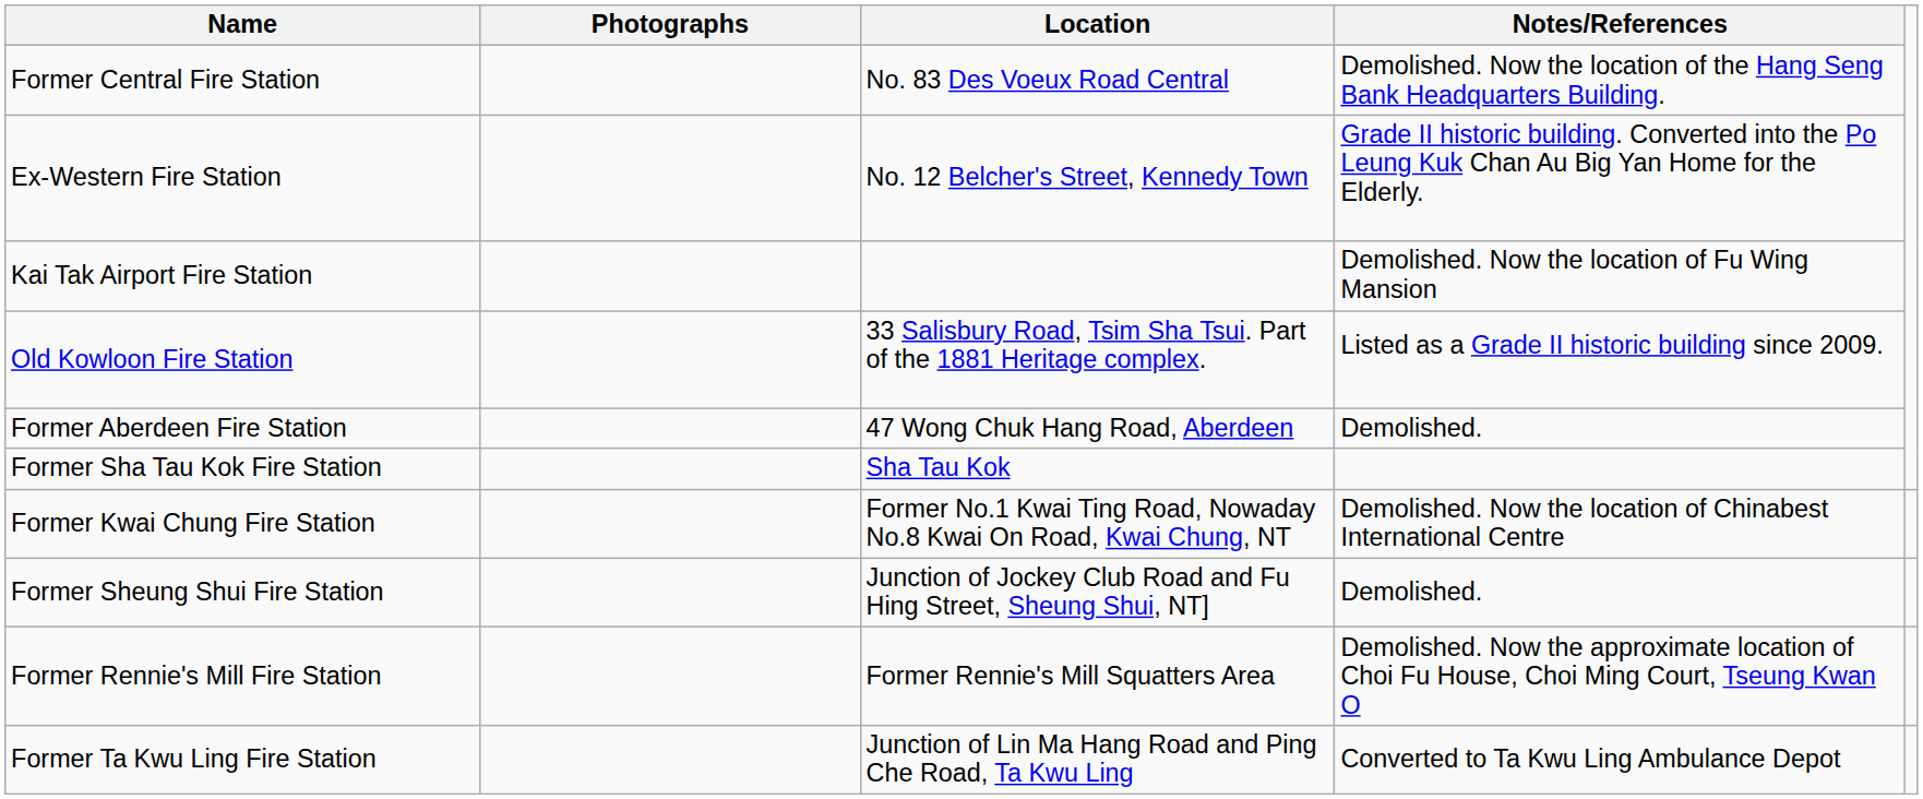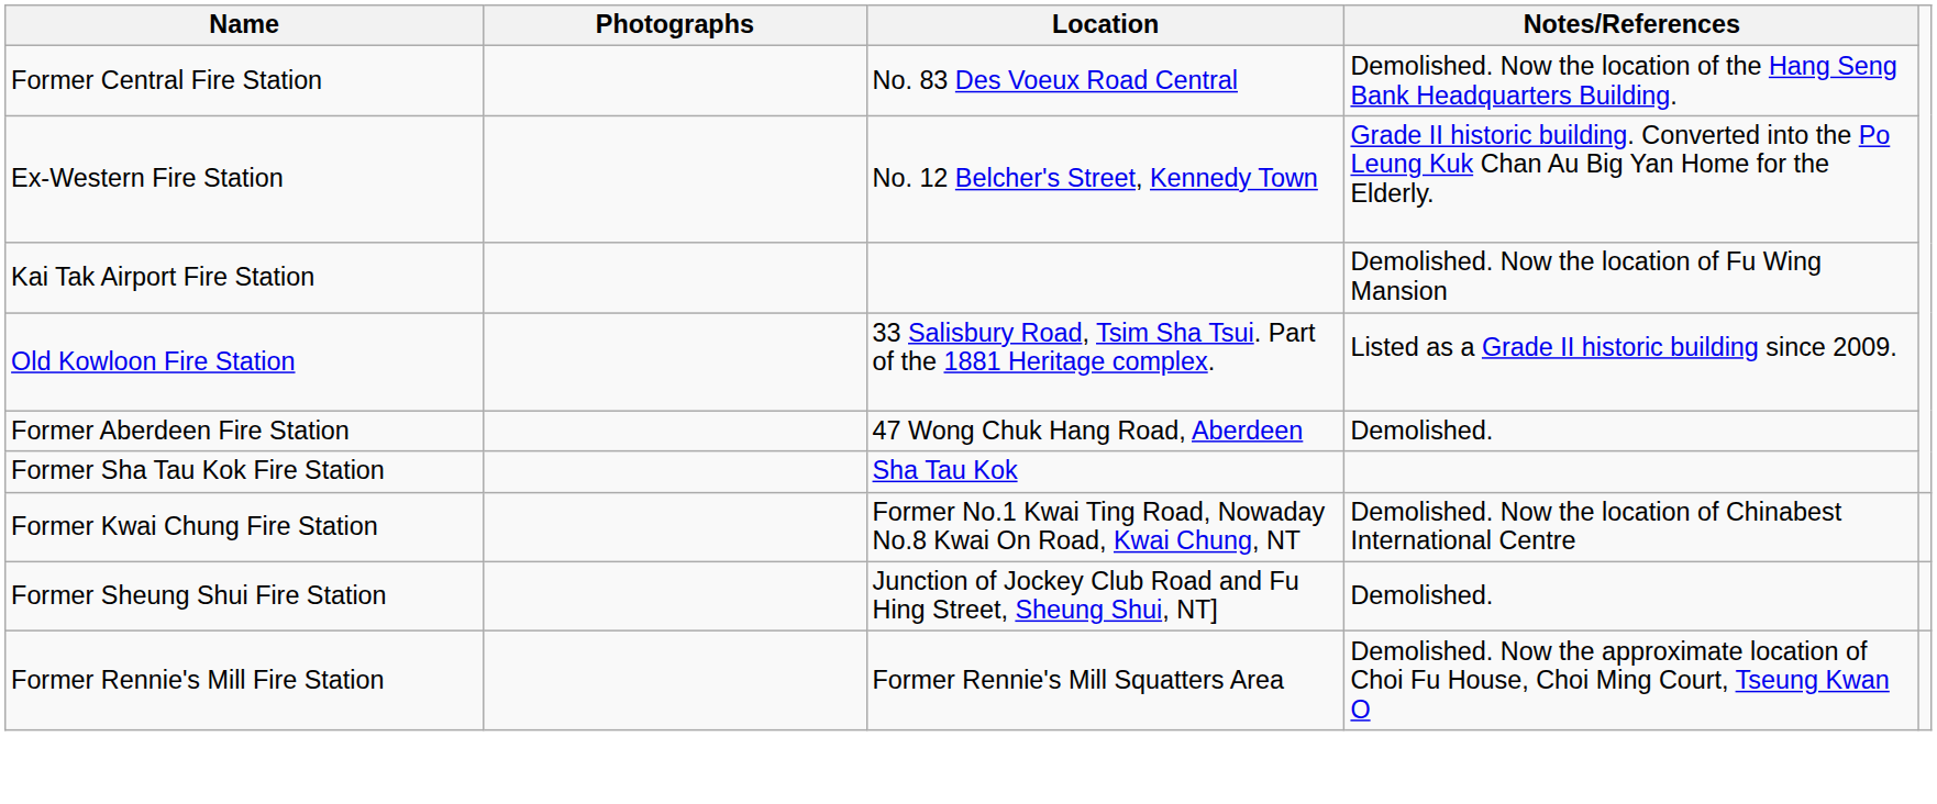- row: Former Ta Kwu Ling Fire Station | Junction of Lin Ma Hang Road and Ping Che Road, Ta Kwu Ling | Converted to Ta Kwu Ling Ambulance Depot
